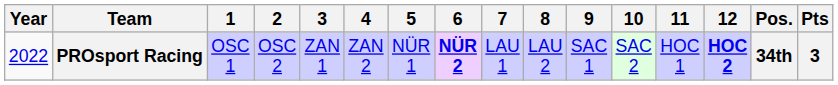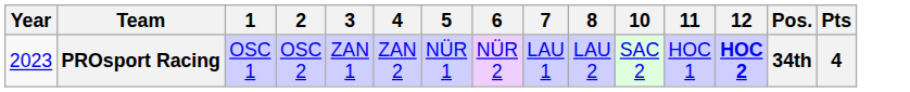- column: 9 | SAC 1
PROsport Racing | Year: 2022 -> 2023
PROsport Racing | 6: bold -> normal
PROsport Racing | Pts: 3 -> 4
